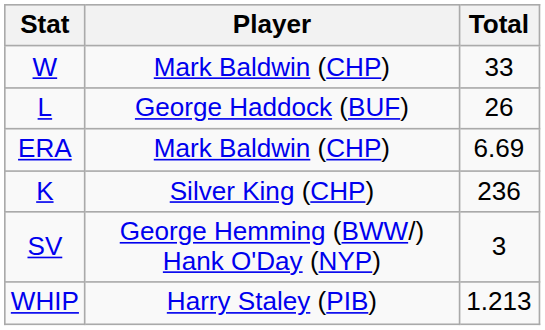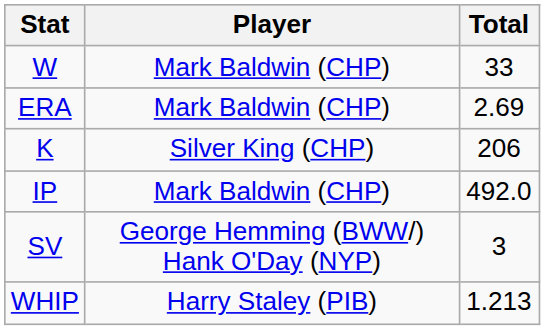- row: L | George Haddock (BUF) | 26
ERA | Total: 6.69 -> 2.69
K | Total: 236 -> 206
+ row: IP | Mark Baldwin (CHP) | 492.0
